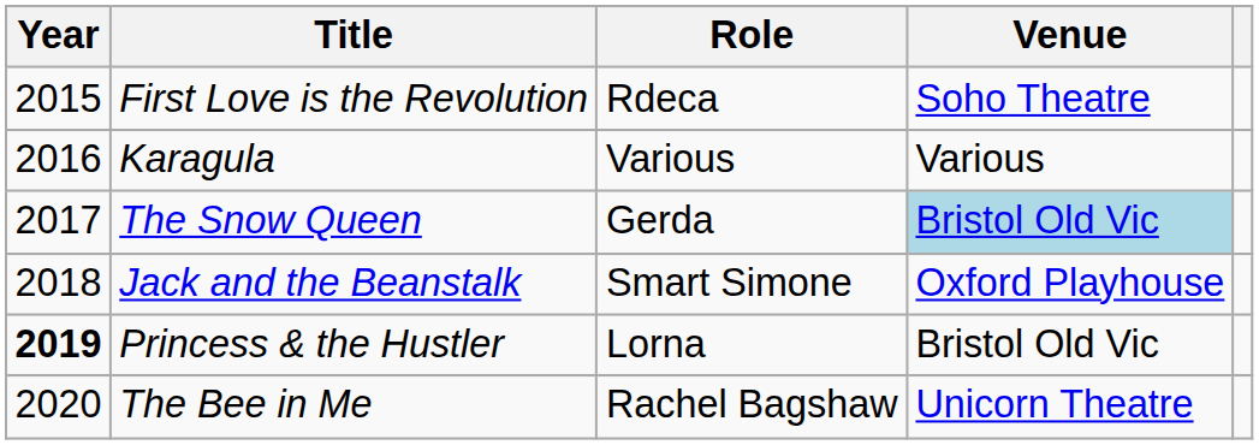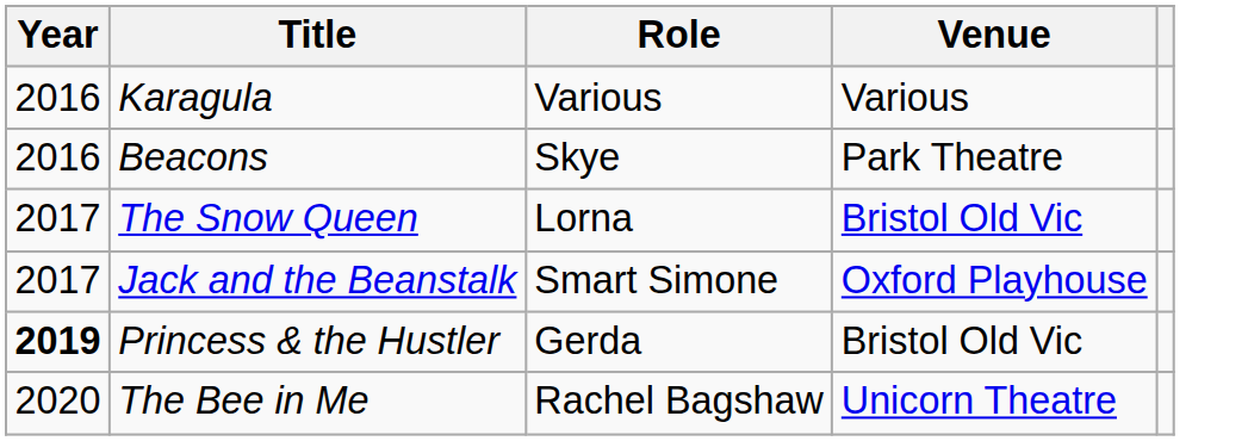- row: 2015 | First Love is the Revolution | Rdeca | Soho Theatre
+ row: 2016 | Beacons | Skye | Park Theatre
The Snow Queen | Role: Gerda -> Lorna
The Snow Queen | Venue: lightblue background -> no background
Jack and the Beanstalk | Year: 2018 -> 2017
Princess & the Hustler | Role: Lorna -> Gerda
